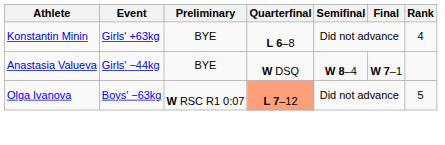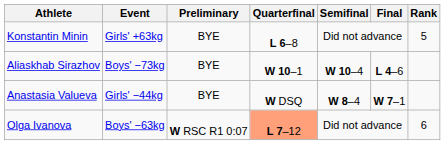Konstantin Minin | Rank: 4 -> 5
+ row: Aliaskhab Sirazhov | Boys' −73kg | BYE | W 10–1 | W 10–4 | L 4–6
Olga Ivanova | Rank: 5 -> 6
